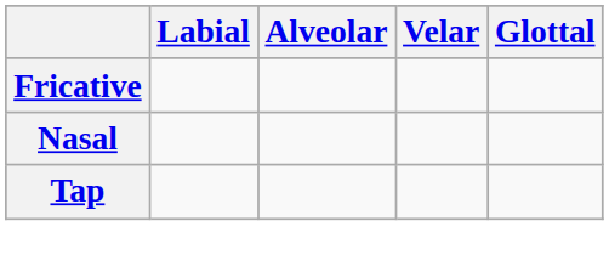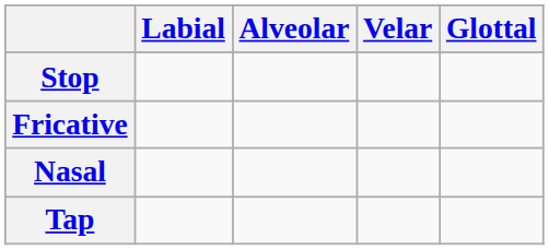+ row: Stop
